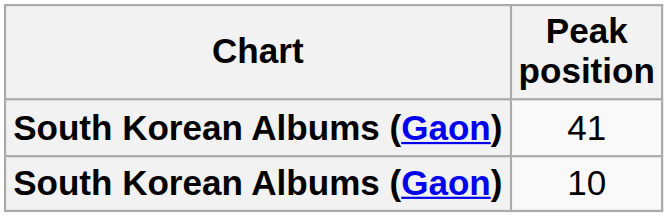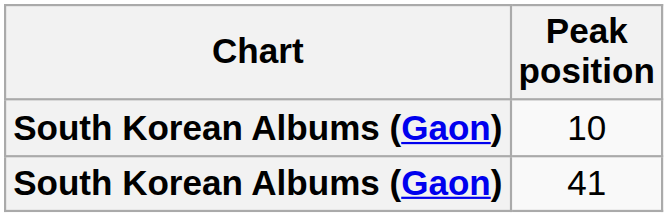rows swapped: 41 <-> 10
